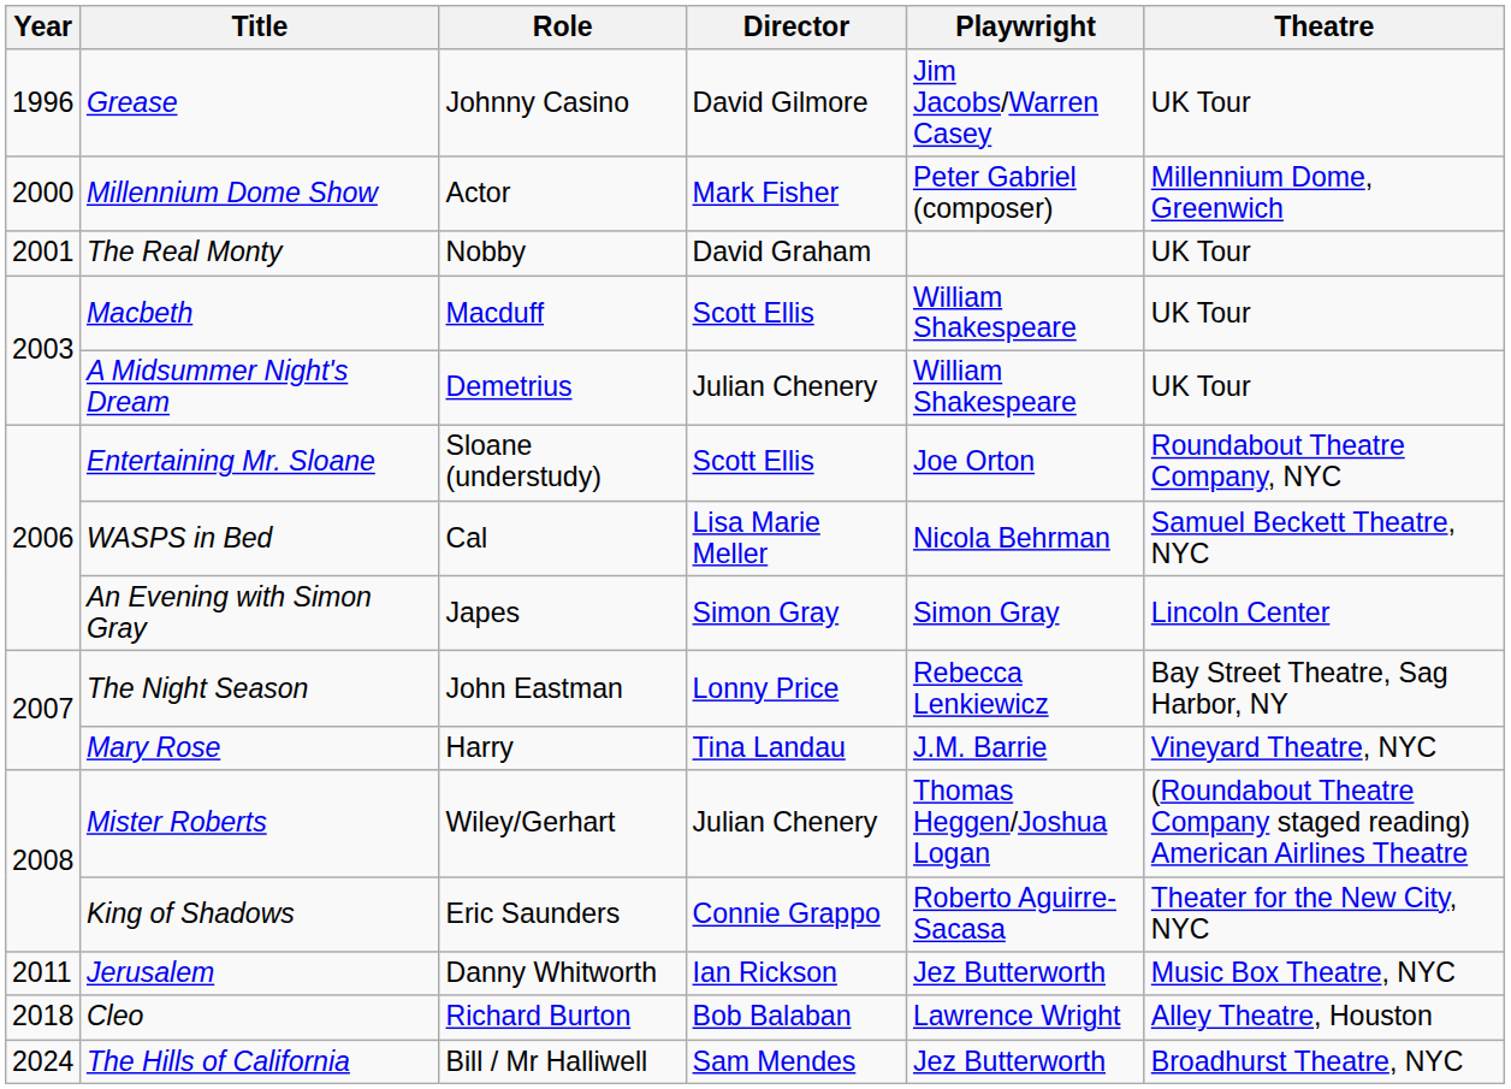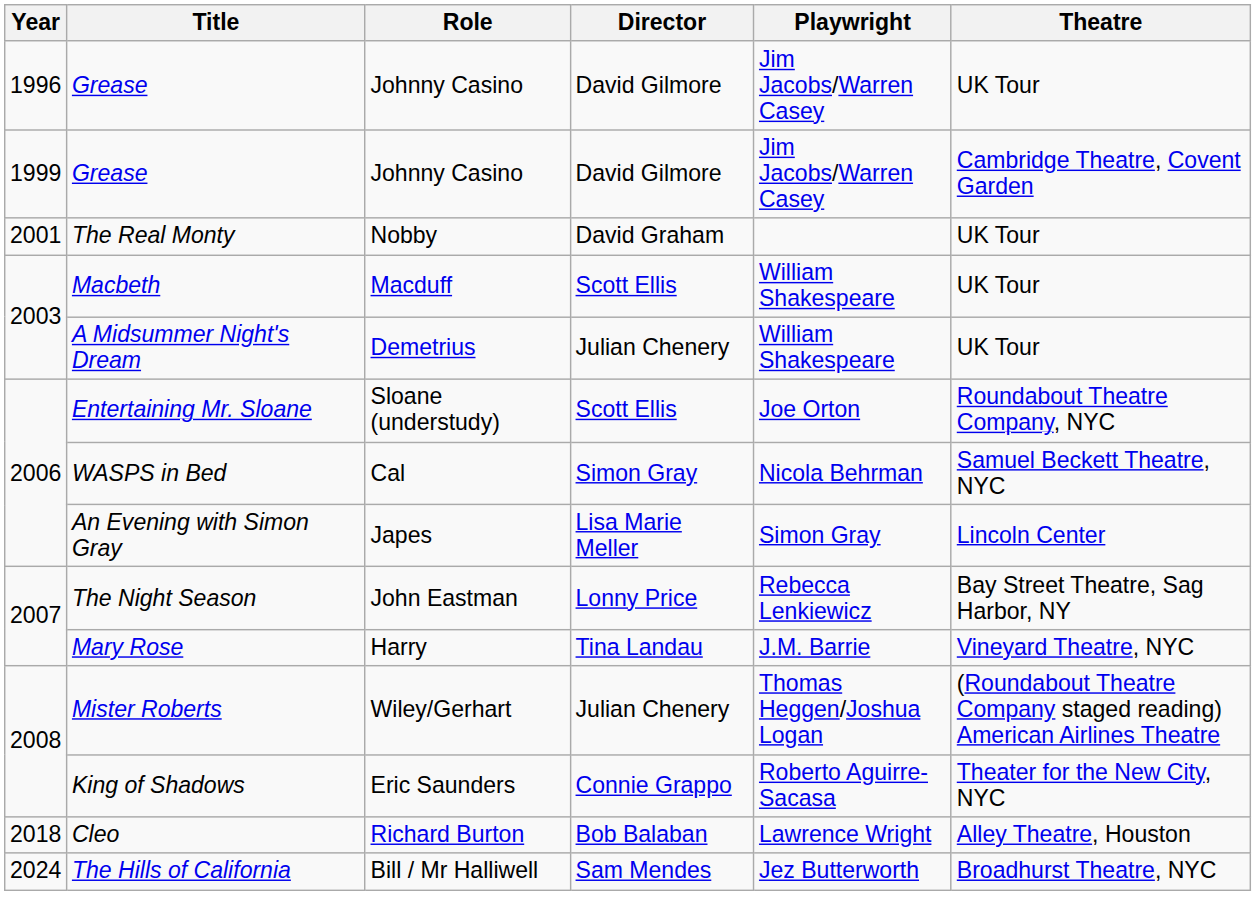+ row: 1999 | Grease | Johnny Casino | David Gilmore | Jim Jacobs/Warren Casey | Cambridge Theatre, Covent Garden
- row: 2000 | Millennium Dome Show | Actor | Mark Fisher | Peter Gabriel (composer) | Millennium Dome, Greenwich
WASPS in Bed | Director: Lisa Marie Meller -> Simon Gray
An Evening with Simon Gray | Director: Simon Gray -> Lisa Marie Meller
- row: 2011 | Jerusalem | Danny Whitworth | Ian Rickson | Jez Butterworth | Music Box Theatre, NYC
